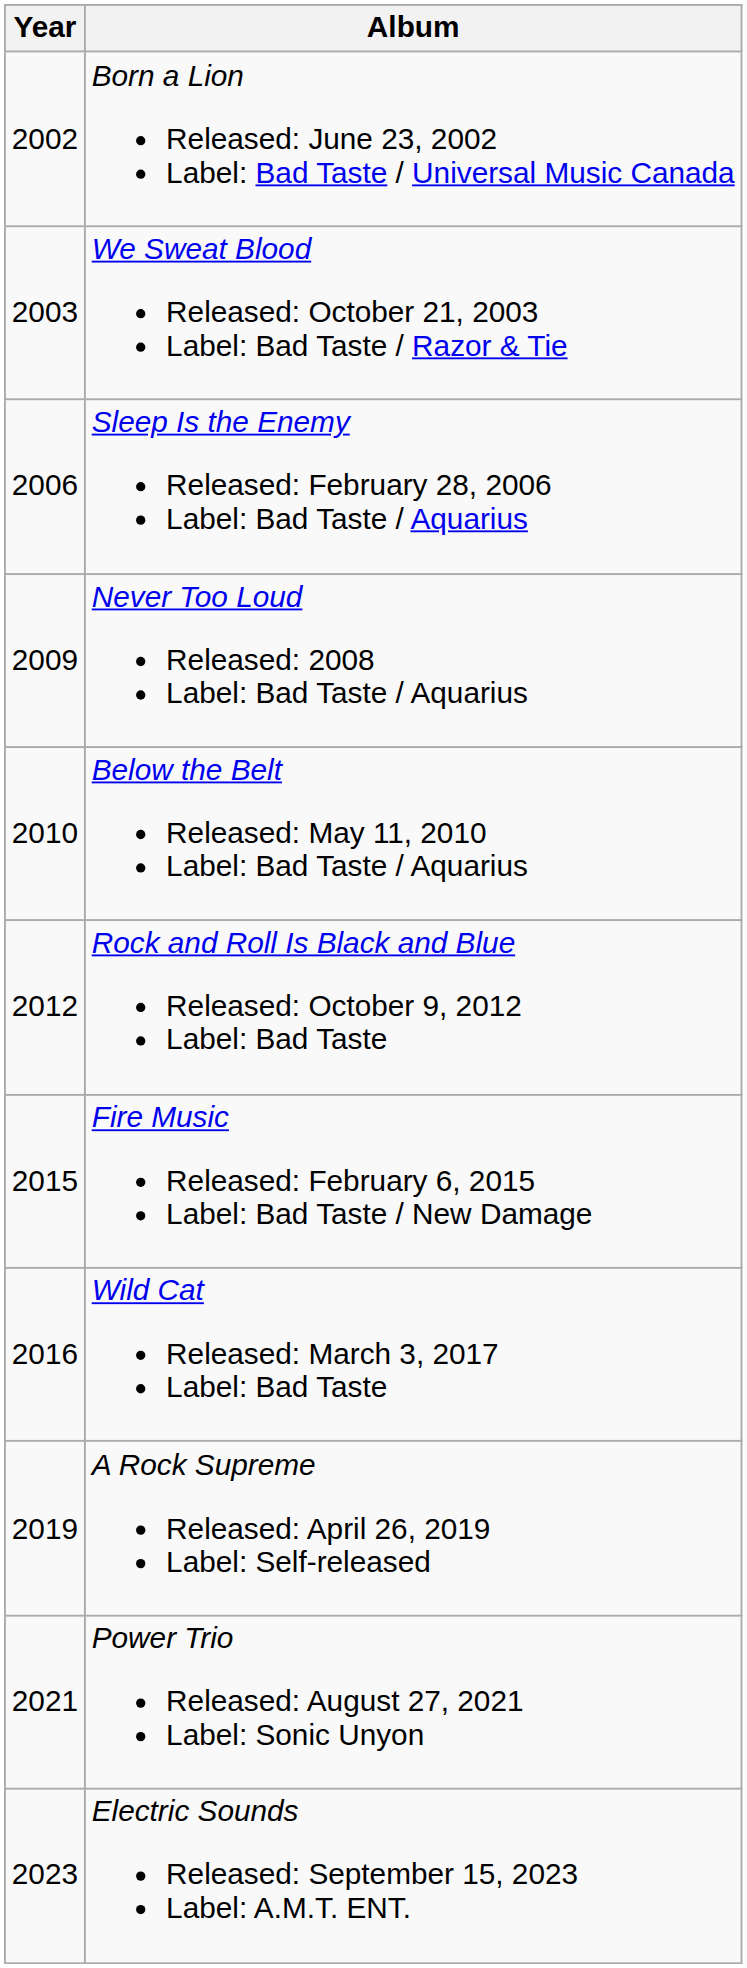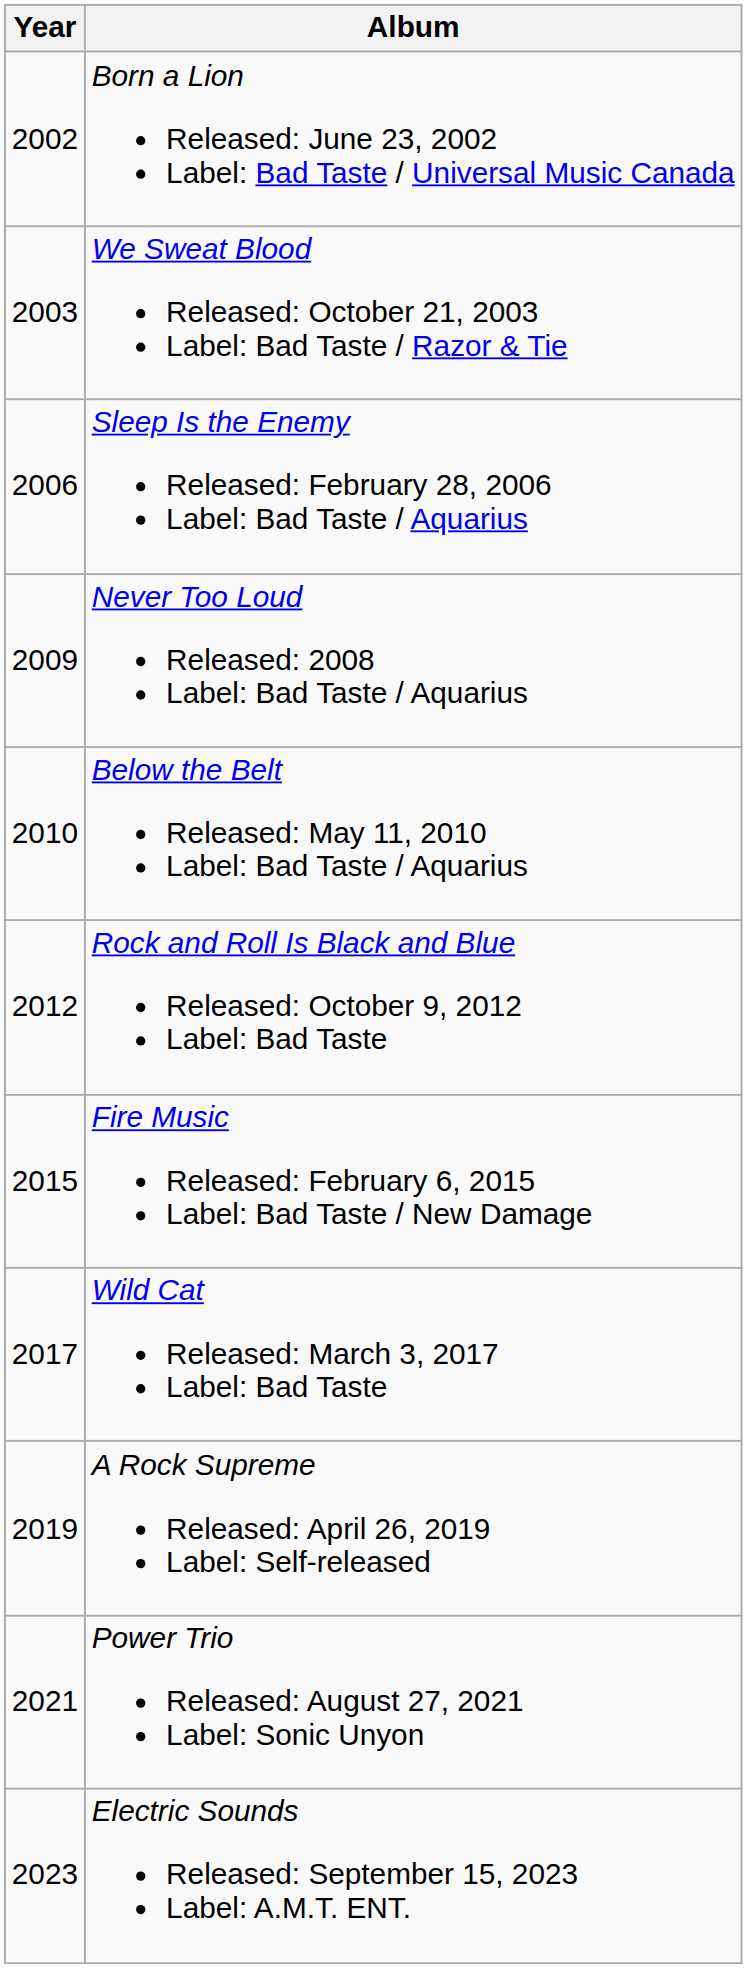Wild Cat Released: March 3, 2017 Label: Bad Taste | Year: 2016 -> 2017
